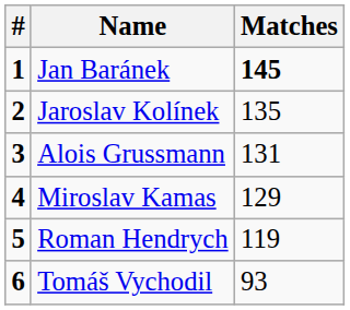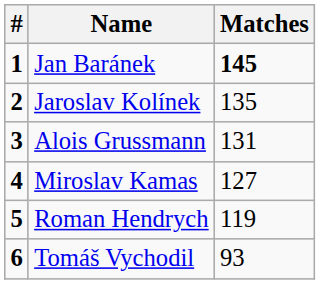Miroslav Kamas | Matches: 129 -> 127
